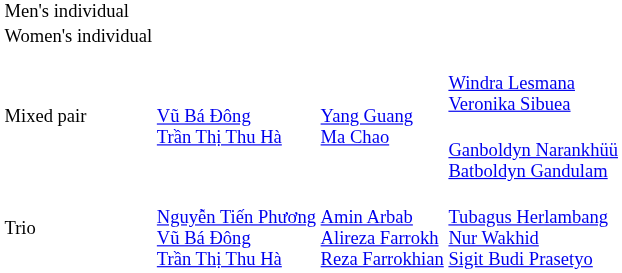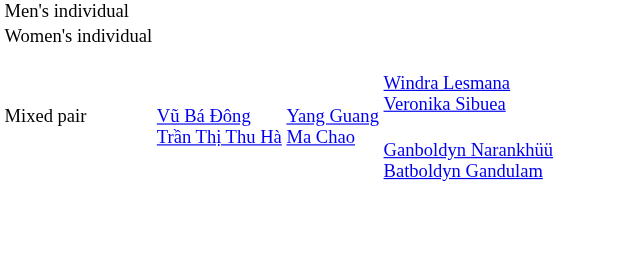- row: Trio | Nguyễn Tiến Phương Vũ Bá Đông Trần Thị Thu Hà | Amin Arbab Alireza Farrokh Reza Farrokhian | Tubagus Herlambang Nur Wakhid Sigit Budi Prasetyo
